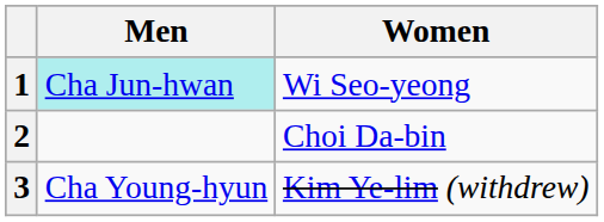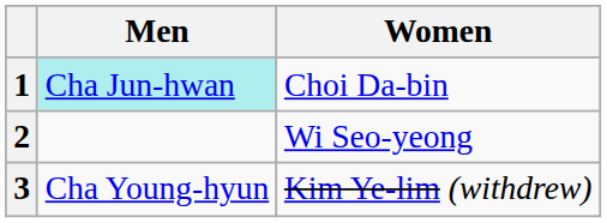1 | Women: Wi Seo-yeong -> Choi Da-bin
2 | Women: Choi Da-bin -> Wi Seo-yeong
